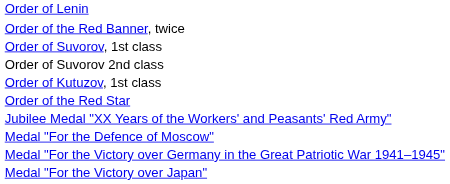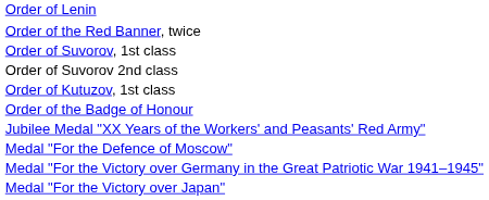- row: Order of the Red Star
+ row: Order of the Badge of Honour
